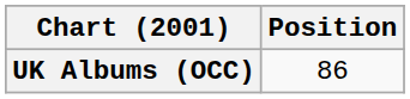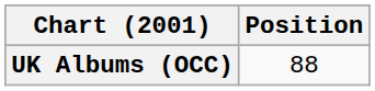UK Albums (OCC) | Position: 86 -> 88
